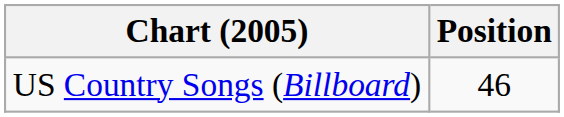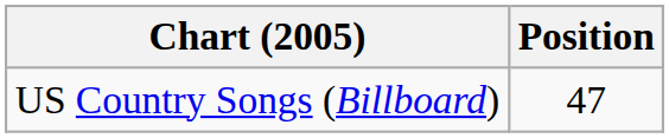US Country Songs (Billboard) | Position: 46 -> 47
